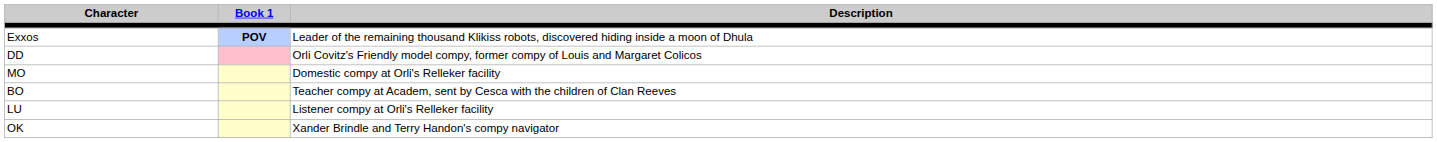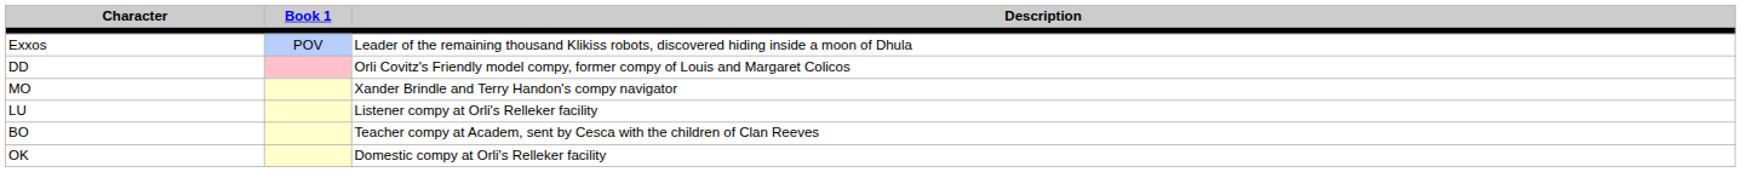Exxos | Book 1: bold -> normal
MO | Description: Domestic compy at Orli's Relleker facility -> Xander Brindle and Terry Handon's compy navigator
rows swapped: LU <-> BO
OK | Description: Xander Brindle and Terry Handon's compy navigator -> Domestic compy at Orli's Relleker facility
